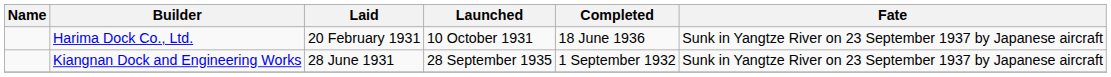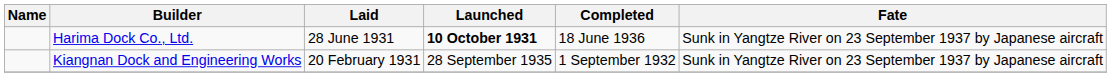Harima Dock Co., Ltd. | Laid: 20 February 1931 -> 28 June 1931
Harima Dock Co., Ltd. | Launched: normal -> bold
Kiangnan Dock and Engineering Works | Laid: 28 June 1931 -> 20 February 1931
